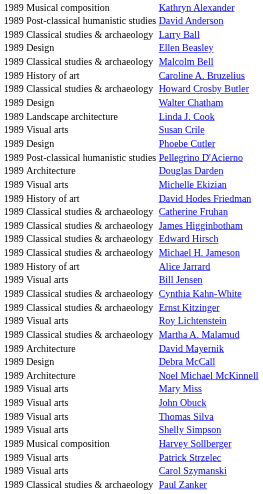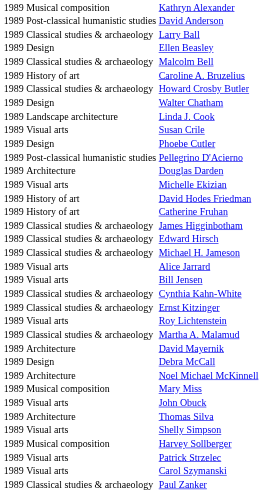Catherine Fruhan | column 2: Classical studies & archaeology -> History of art
Alice Jarrard | column 2: History of art -> Visual arts
Mary Miss | column 2: Visual arts -> Musical composition
Thomas Silva | column 2: Visual arts -> Architecture
